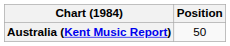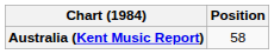Australia (Kent Music Report) | Position: 50 -> 58
